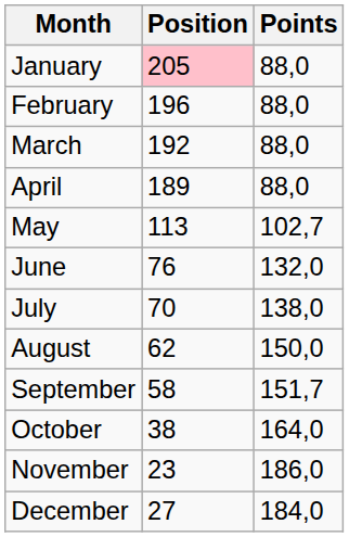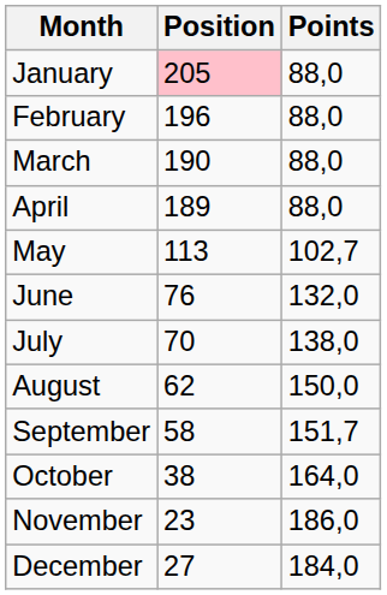March | Position: 192 -> 190
